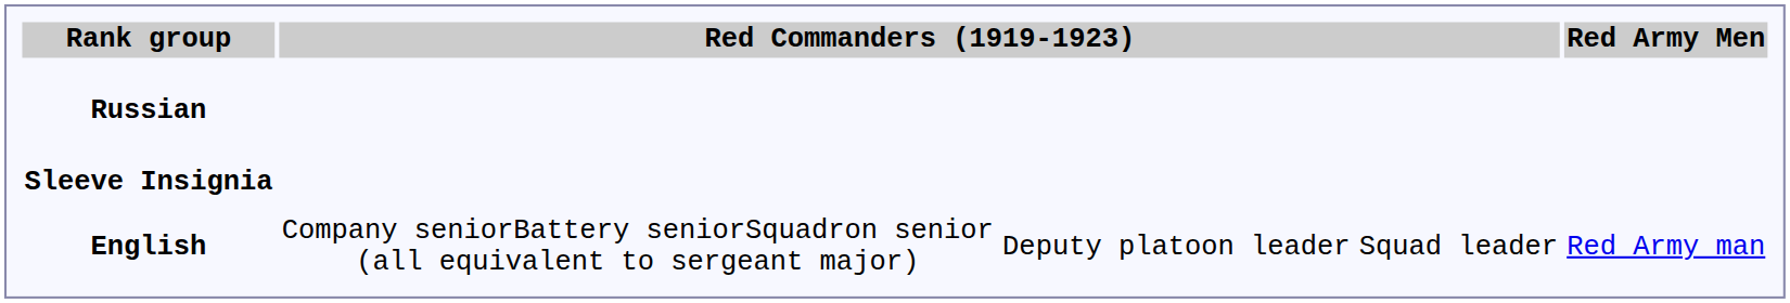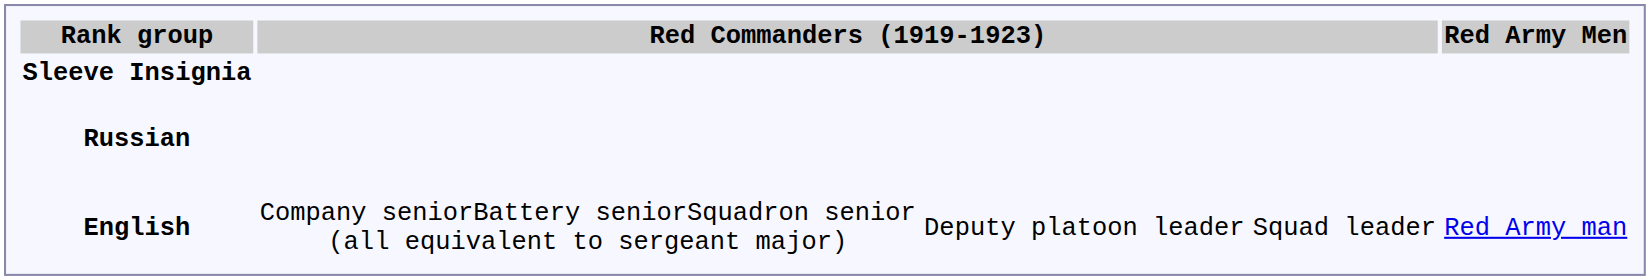rows swapped: Sleeve Insignia <-> Russian
